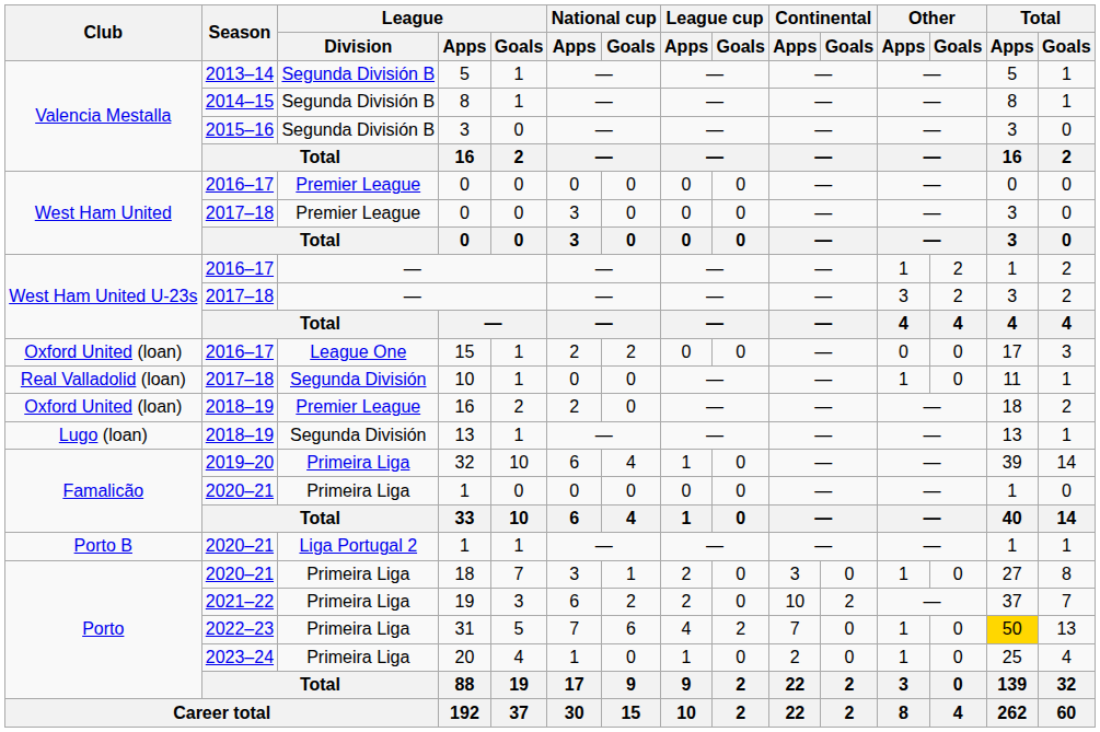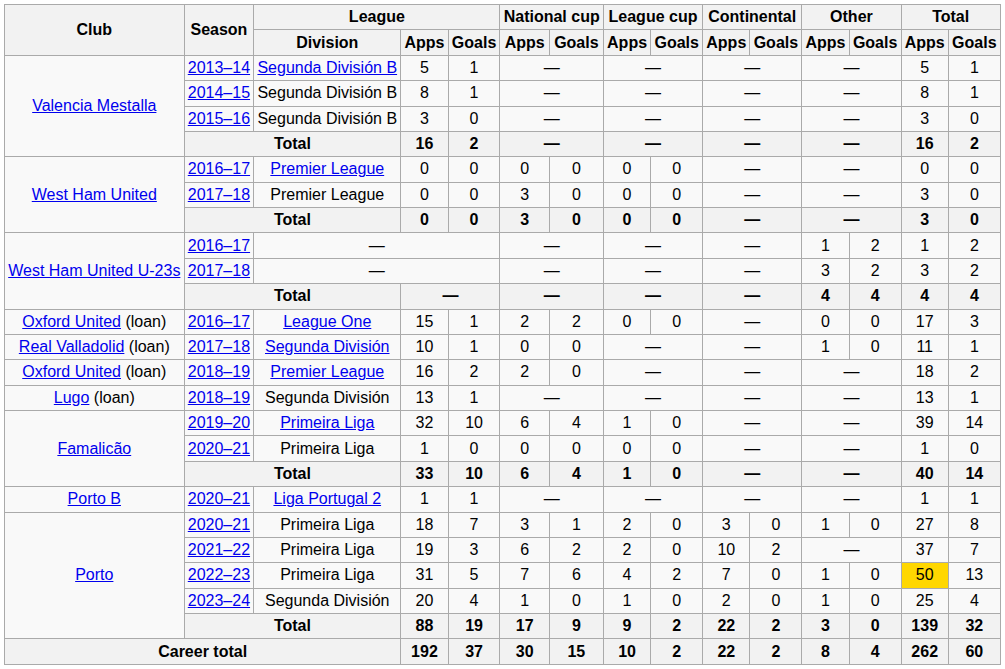20 | League / Division: Primeira Liga -> Segunda División
